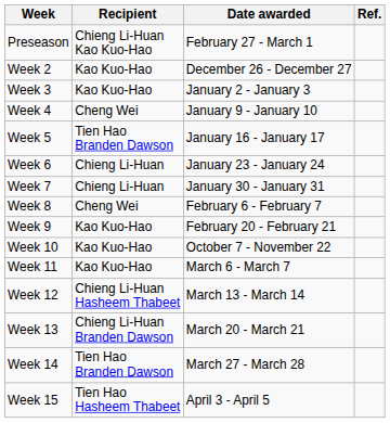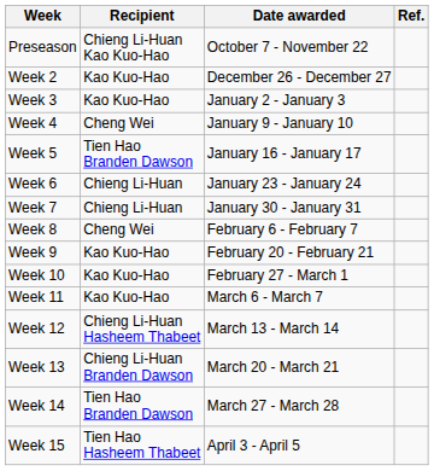Preseason | Date awarded: February 27 - March 1 -> October 7 - November 22
Week 10 | Date awarded: October 7 - November 22 -> February 27 - March 1
